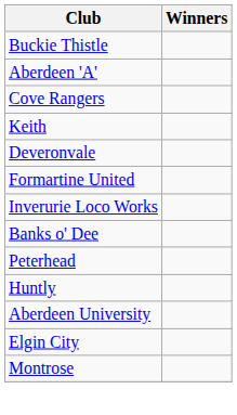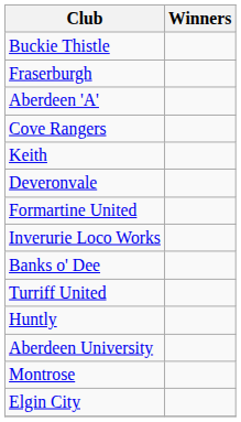+ row: Fraserburgh
- row: Peterhead
+ row: Turriff United
rows swapped: Elgin City <-> Montrose
